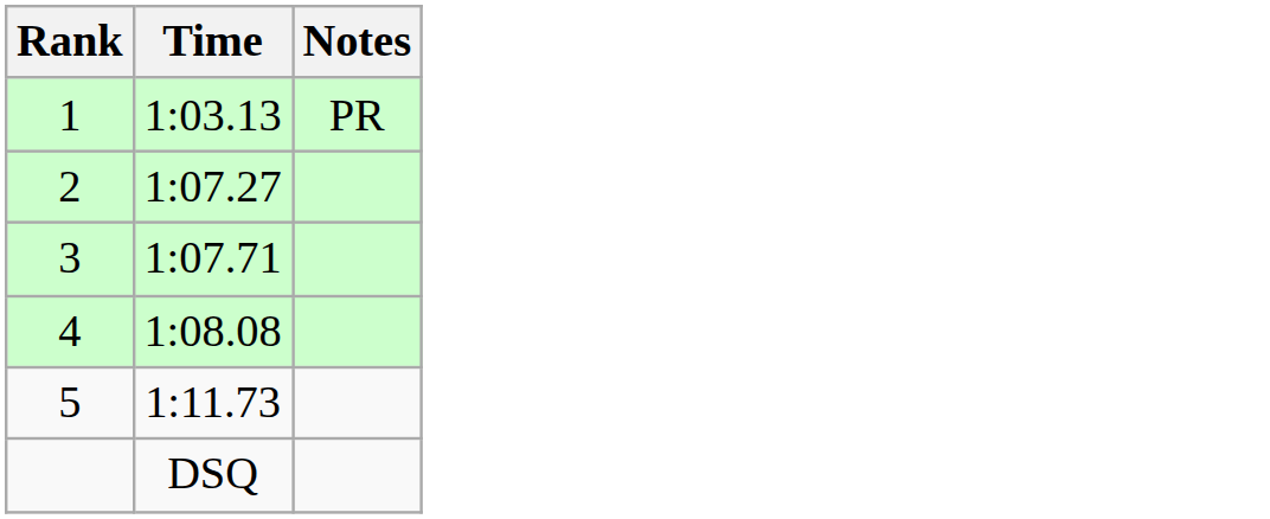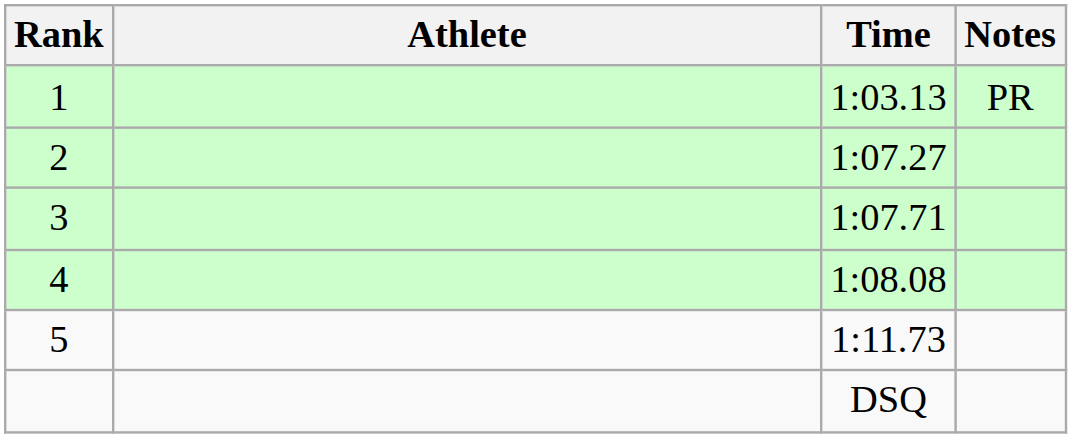+ column: Athlete
